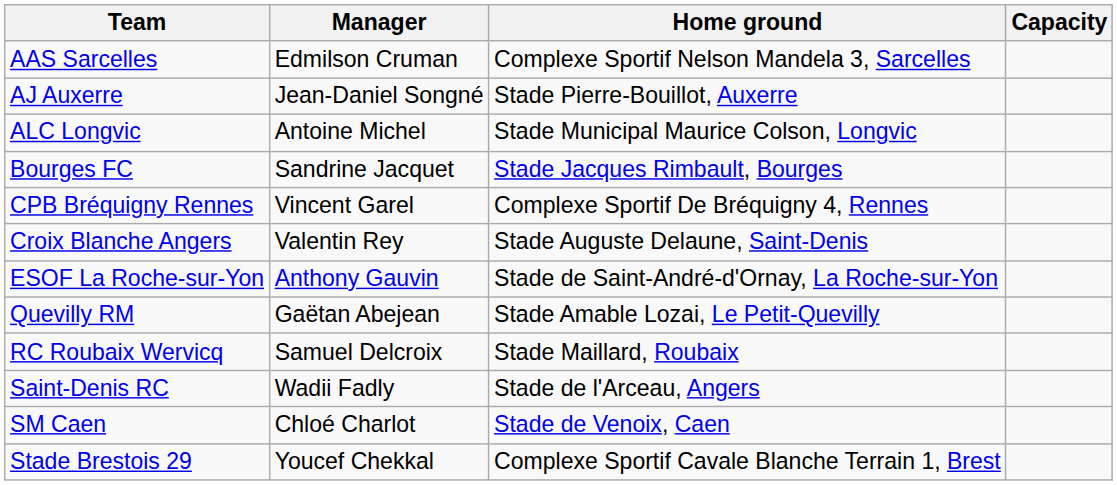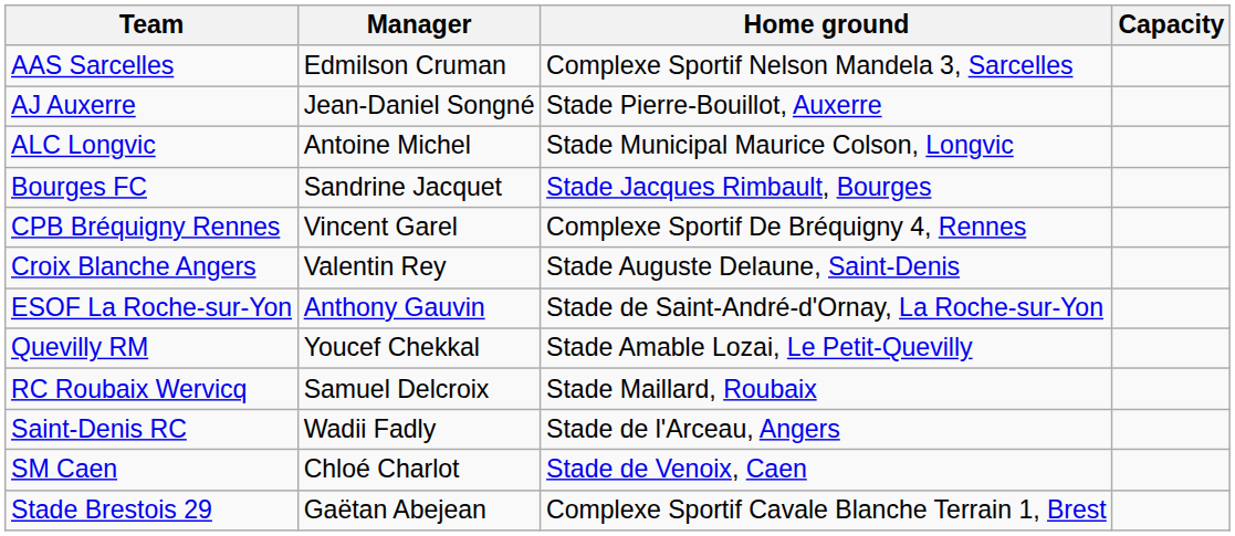Quevilly RM | Manager: Gaëtan Abejean -> Youcef Chekkal
Stade Brestois 29 | Manager: Youcef Chekkal -> Gaëtan Abejean
